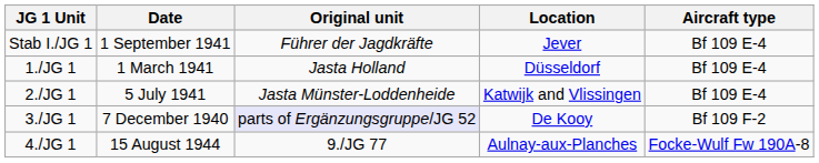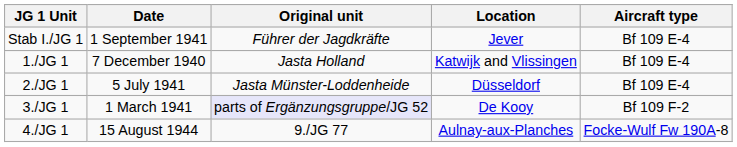1./JG 1 | Date: 1 March 1941 -> 7 December 1940
1./JG 1 | Location: Düsseldorf -> Katwijk and Vlissingen
2./JG 1 | Location: Katwijk and Vlissingen -> Düsseldorf
3./JG 1 | Date: 7 December 1940 -> 1 March 1941
